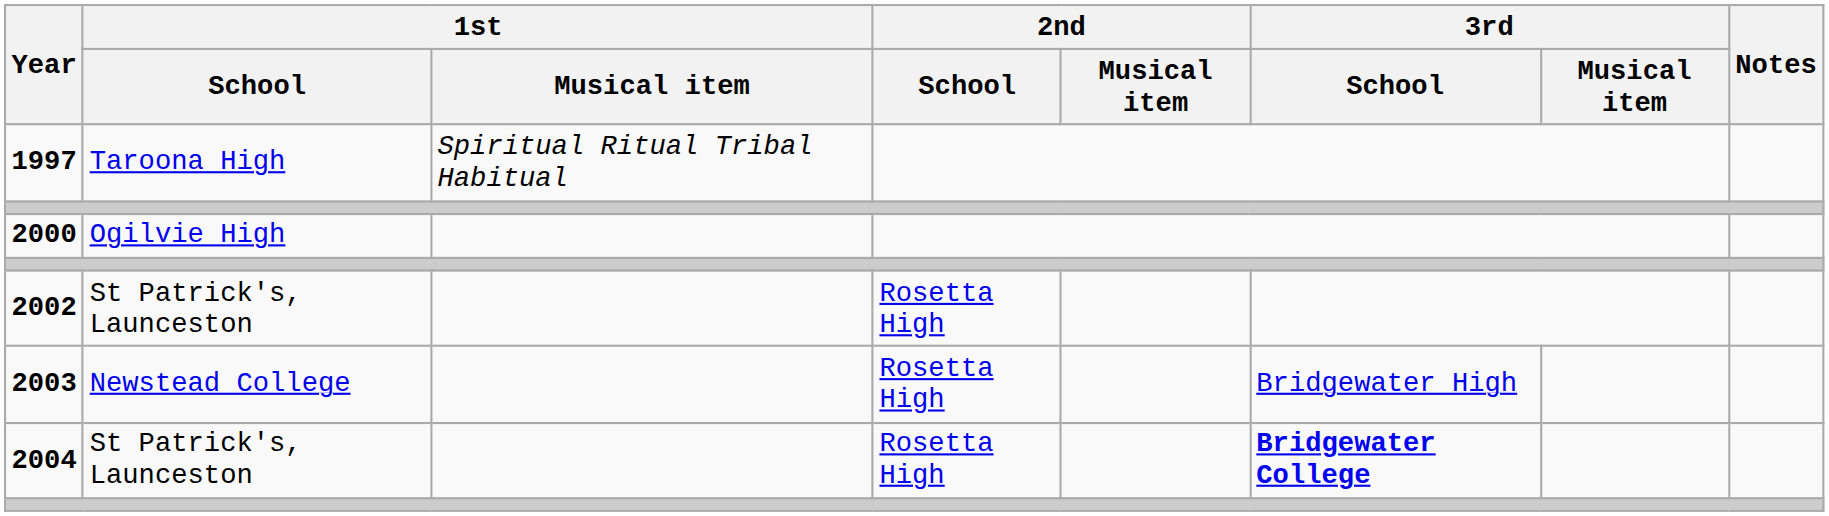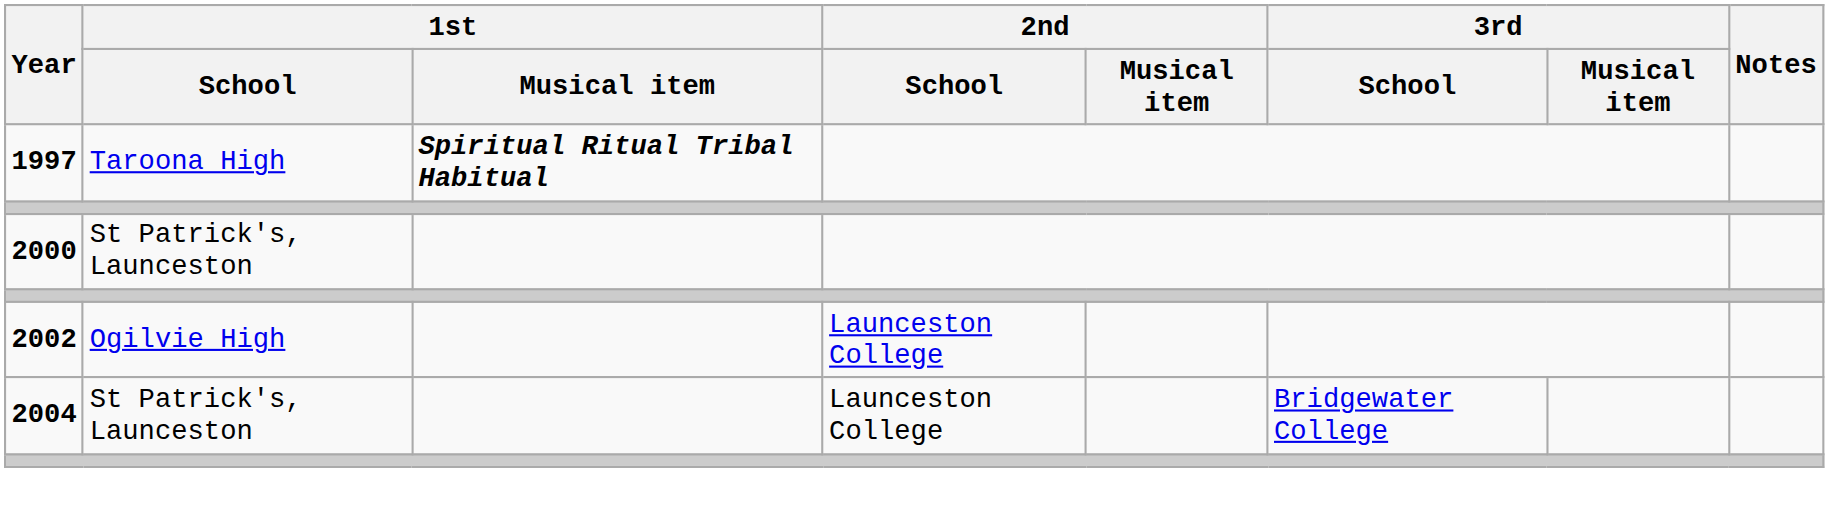1997 | 1st / Musical item: normal -> bold
2000 | 1st / School: Ogilvie High -> St Patrick's, Launceston
2002 | 1st / School: St Patrick's, Launceston -> Ogilvie High
2002 | 2nd / School: Rosetta High -> Launceston College
- row: 2003 | Newstead College | Rosetta High | Bridgewater High
2004 | 2nd / School: Rosetta High -> Launceston College
2004 | 3rd / School: bold -> normal
